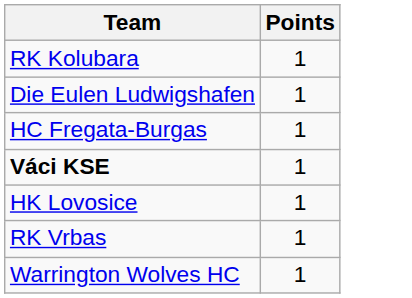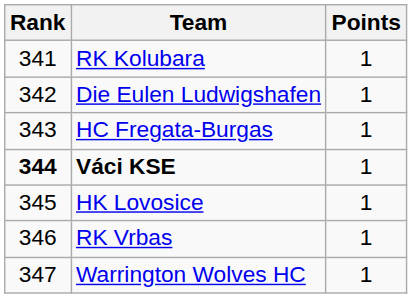+ column: Rank | 341 | 342 | 343 | 344 | 345 | 346 | 347
